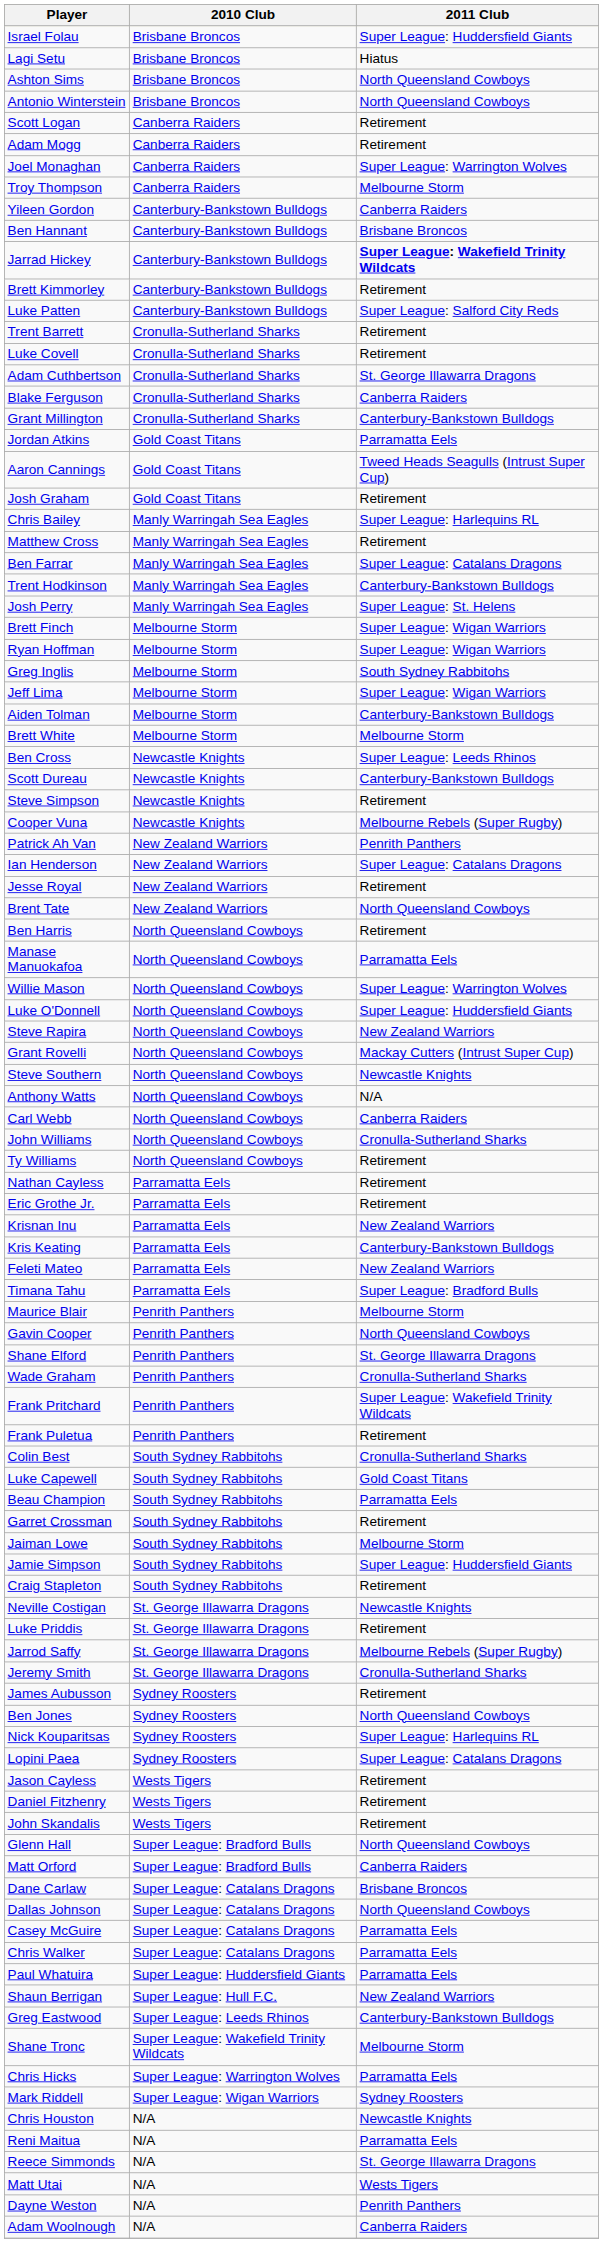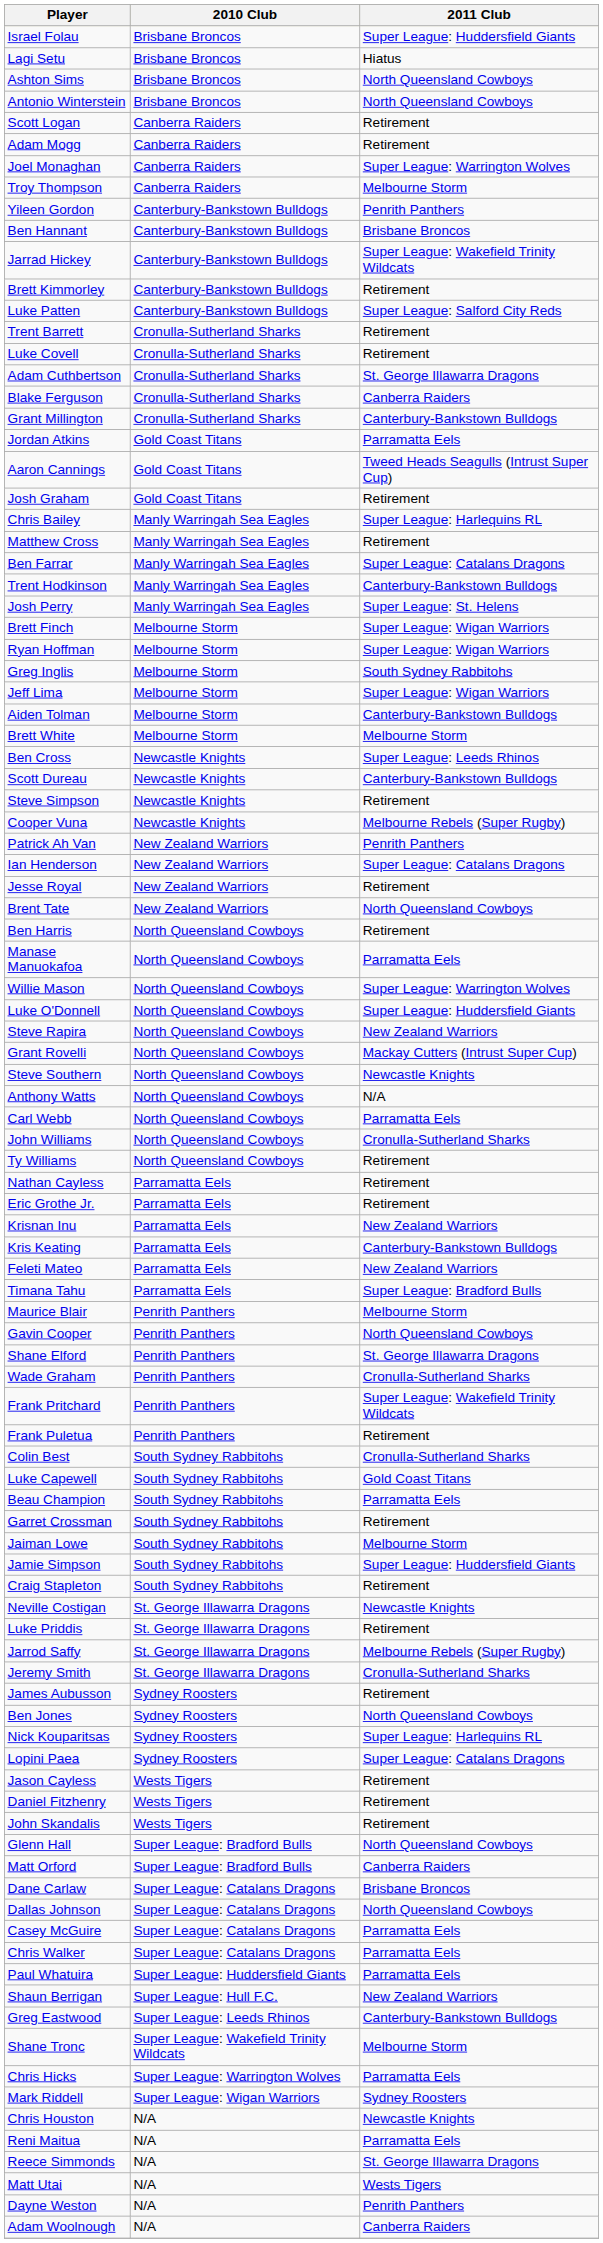Yileen Gordon | 2011 Club: Canberra Raiders -> Penrith Panthers
Jarrad Hickey | 2011 Club: bold -> normal
Carl Webb | 2011 Club: Canberra Raiders -> Parramatta Eels
